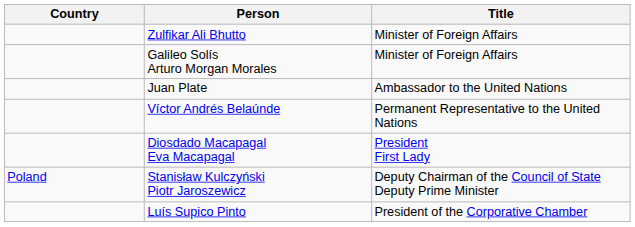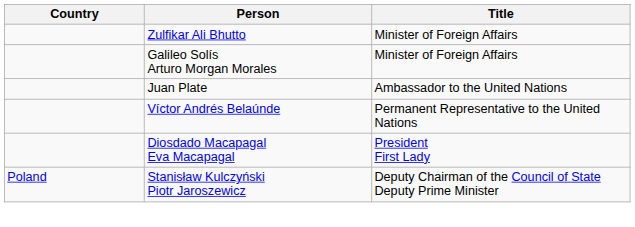- row: Luís Supico Pinto | President of the Corporative Chamber
